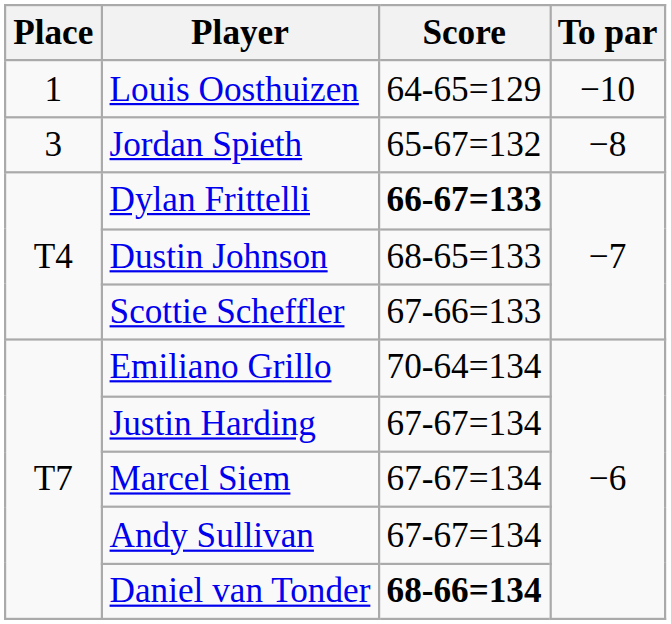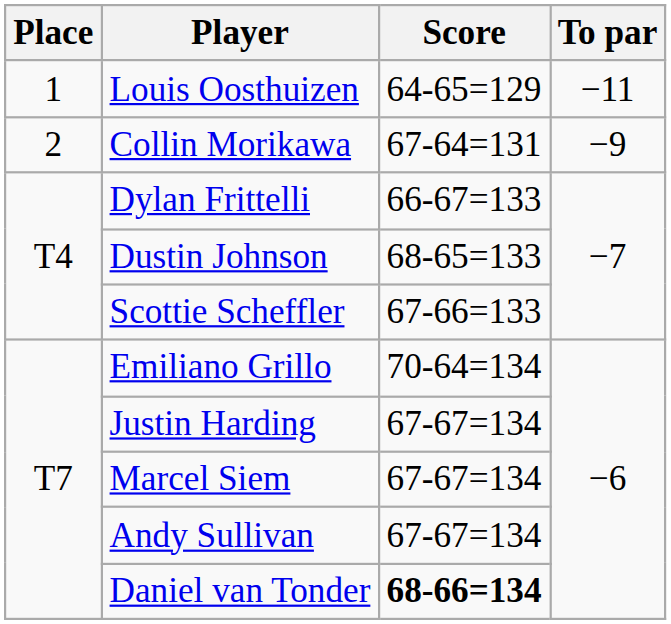Louis Oosthuizen | To par: −10 -> −11
+ row: 2 | Collin Morikawa | 67-64=131 | −9
- row: 3 | Jordan Spieth | 65-67=132 | −8
Dylan Frittelli | Score: bold -> normal
